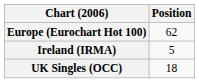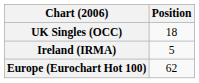rows swapped: Europe (Eurochart Hot 100) <-> UK Singles (OCC)
